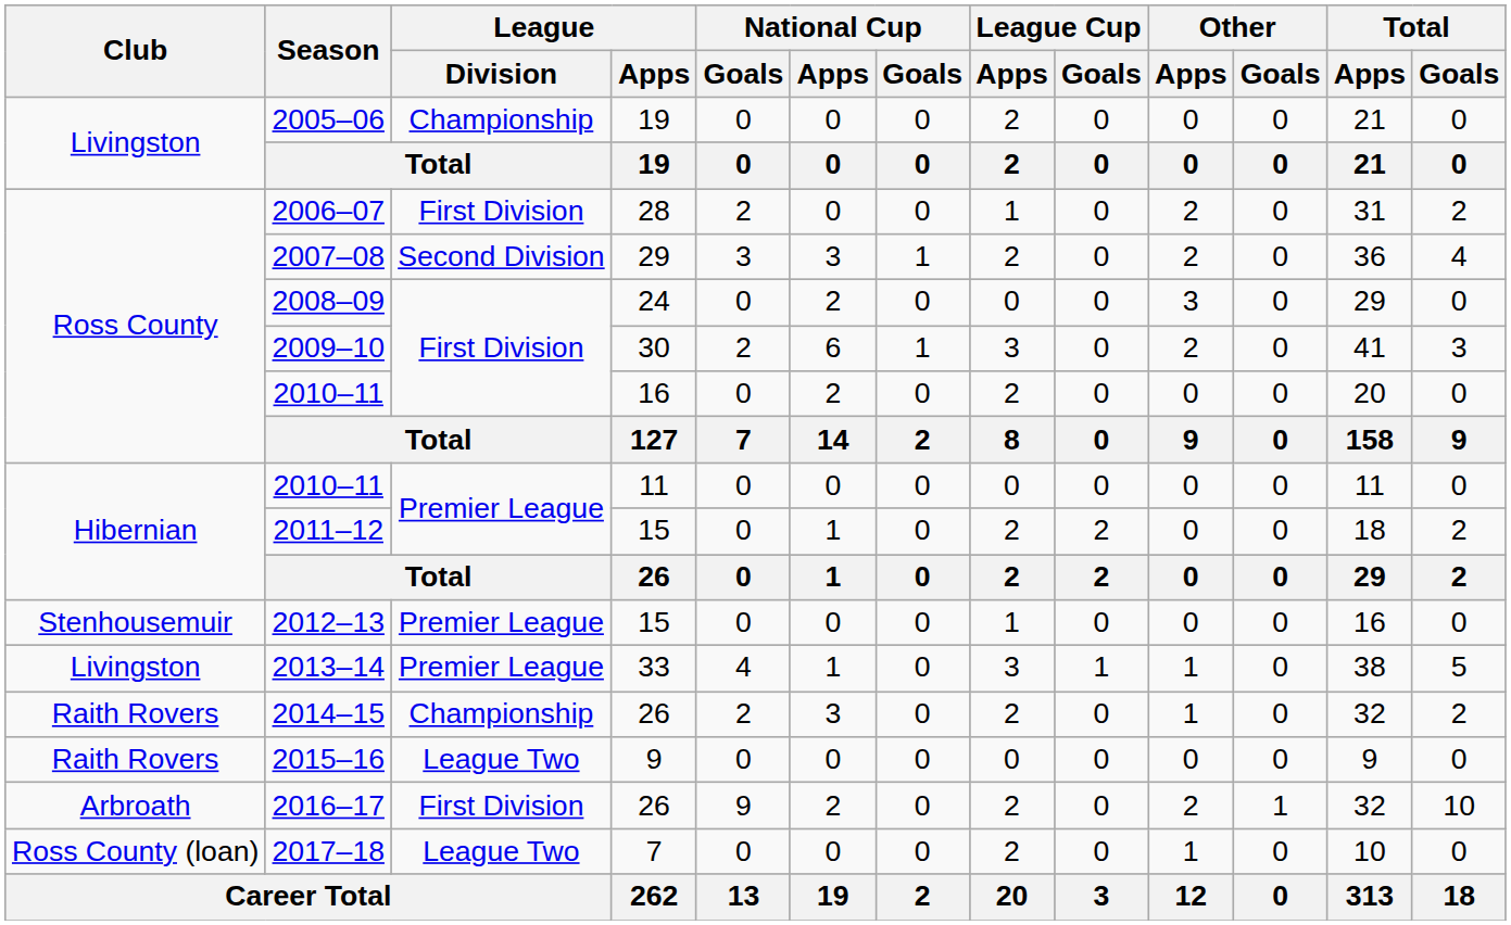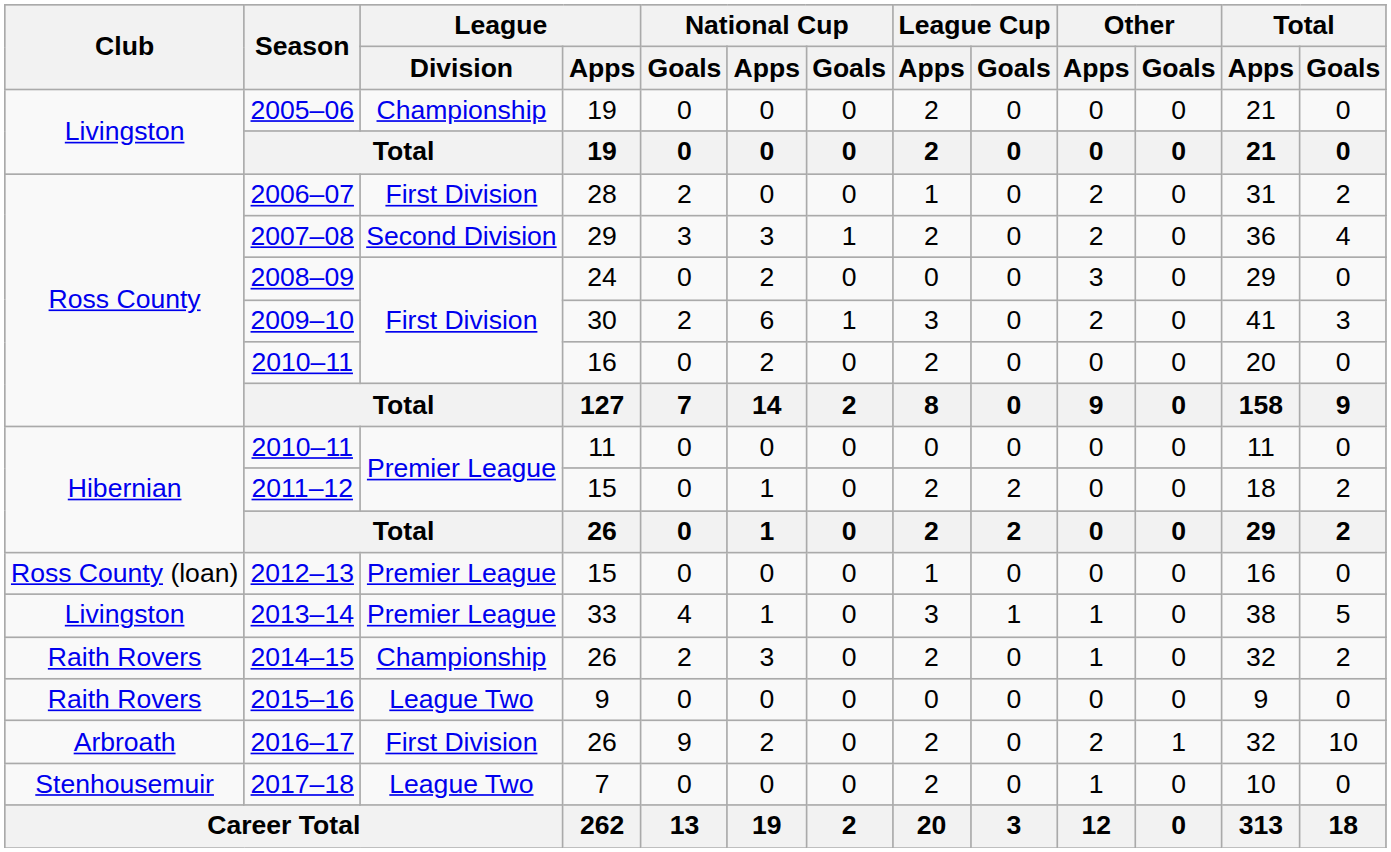2012–13 | Club: Stenhousemuir -> Ross County (loan)
2017–18 | Club: Ross County (loan) -> Stenhousemuir
